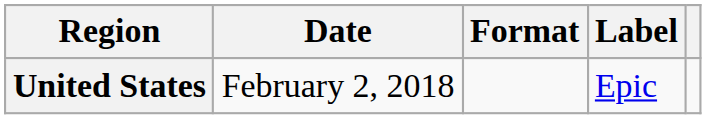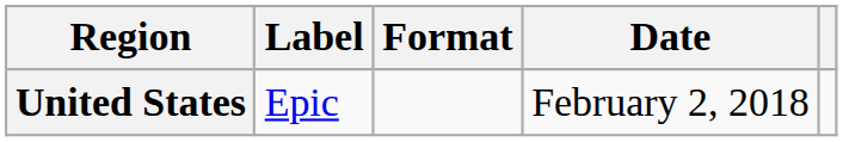columns swapped: Date <-> Label
